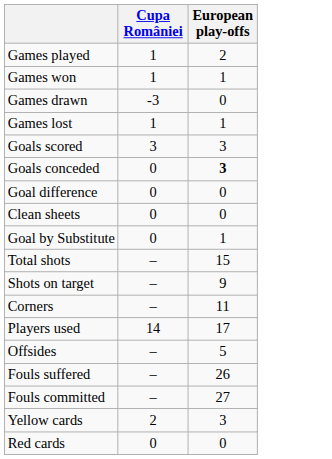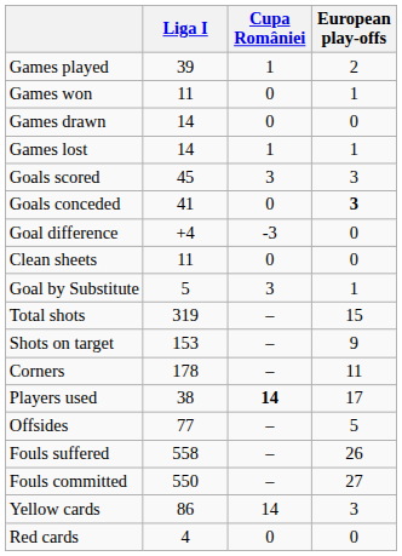+ column: Liga I | 39 | 11 | 14 | 14 | 45 | 41 | +4 | 11 | 5 | 319 | 153 | 178 | 38 | 77 | 558 | 550 | 86 | 4
Games won | Cupa României: 1 -> 0
Games drawn | Cupa României: -3 -> 0
Goal difference | Cupa României: 0 -> -3
Goal by Substitute | Cupa României: 0 -> 3
Players used | Cupa României: normal -> bold
Yellow cards | Cupa României: 2 -> 14
